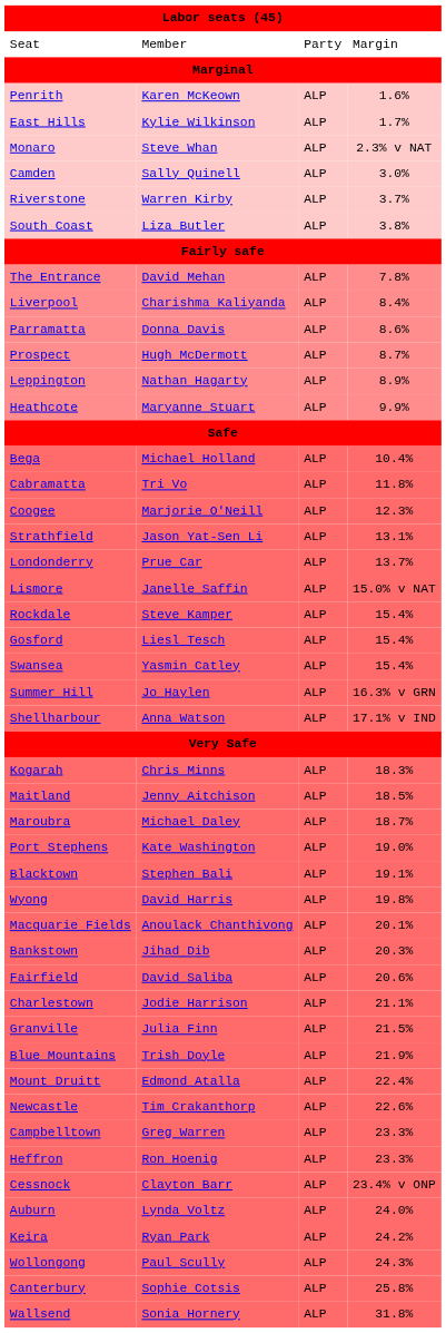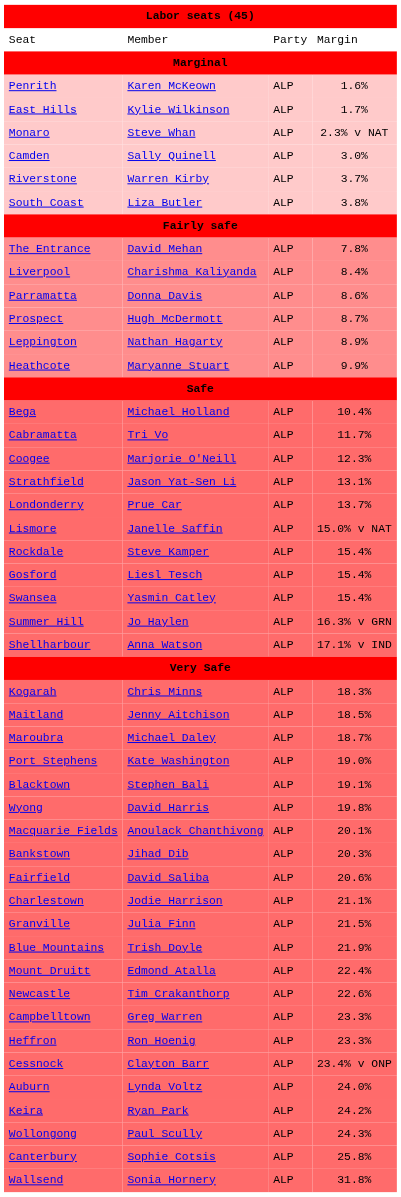Cabramatta | column 4: 11.8% -> 11.7%
